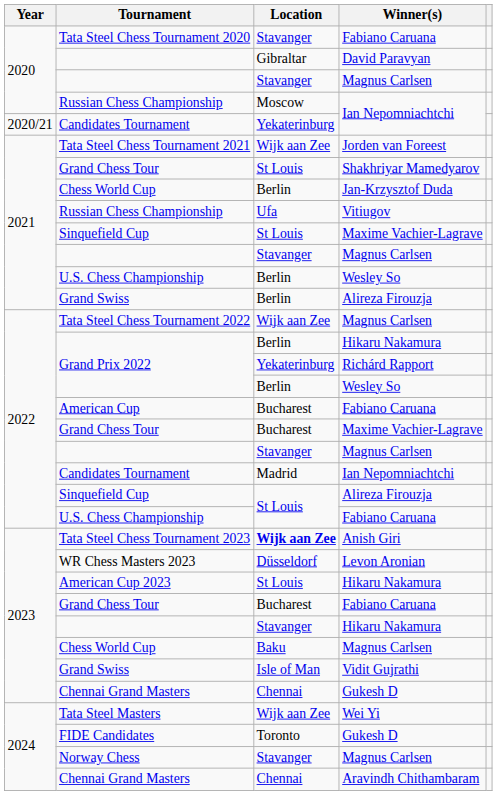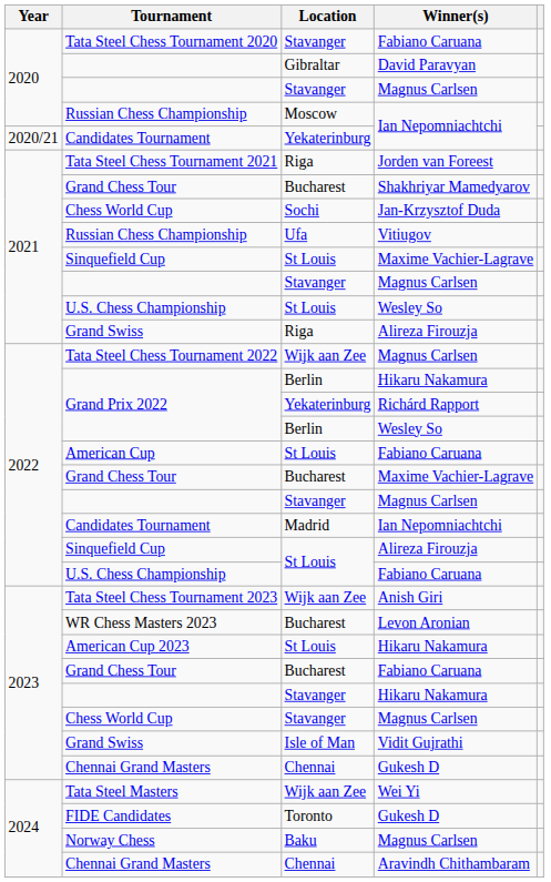Tata Steel Chess Tournament 2021 | Location: Wijk aan Zee -> Riga
Grand Chess Tour / Shakhriyar Mamedyarov | Location: St Louis -> Bucharest
Chess World Cup / Jan-Krzysztof Duda | Location: Berlin -> Sochi
U.S. Chess Championship / Wesley So | Location: Berlin -> St Louis
Grand Swiss / Alireza Firouzja | Location: Berlin -> Riga
American Cup | Location: Bucharest -> St Louis
Tata Steel Chess Tournament 2023 | Location: bold -> normal
WR Chess Masters 2023 | Location: Düsseldorf -> Bucharest
Chess World Cup / Magnus Carlsen | Location: Baku -> Stavanger
Norway Chess | Location: Stavanger -> Baku
